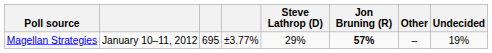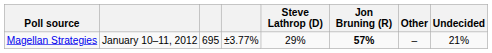Magellan Strategies | Undecided: 19% -> 21%
